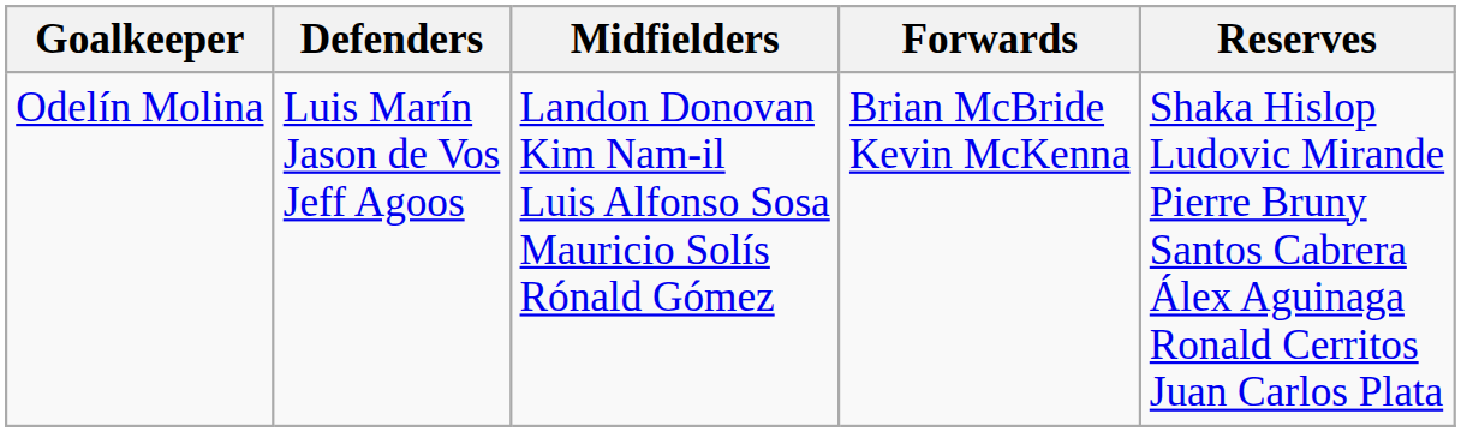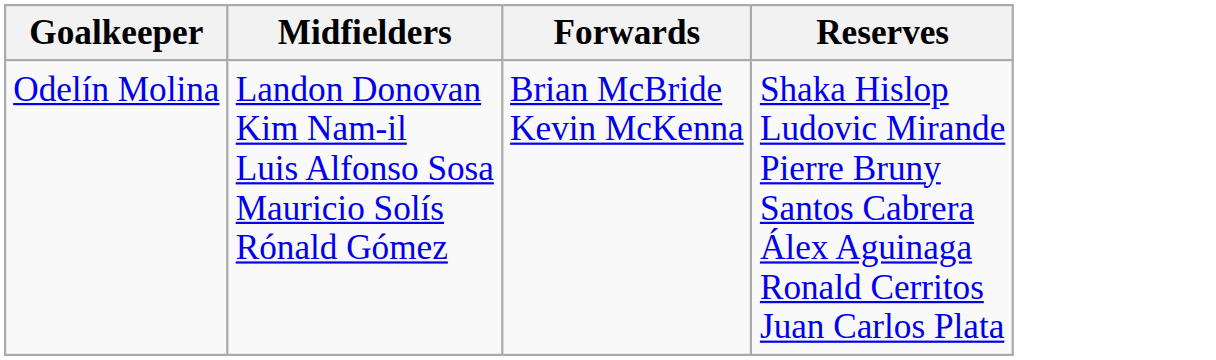- column: Defenders | Luis Marín Jason de Vos Jeff Agoos
